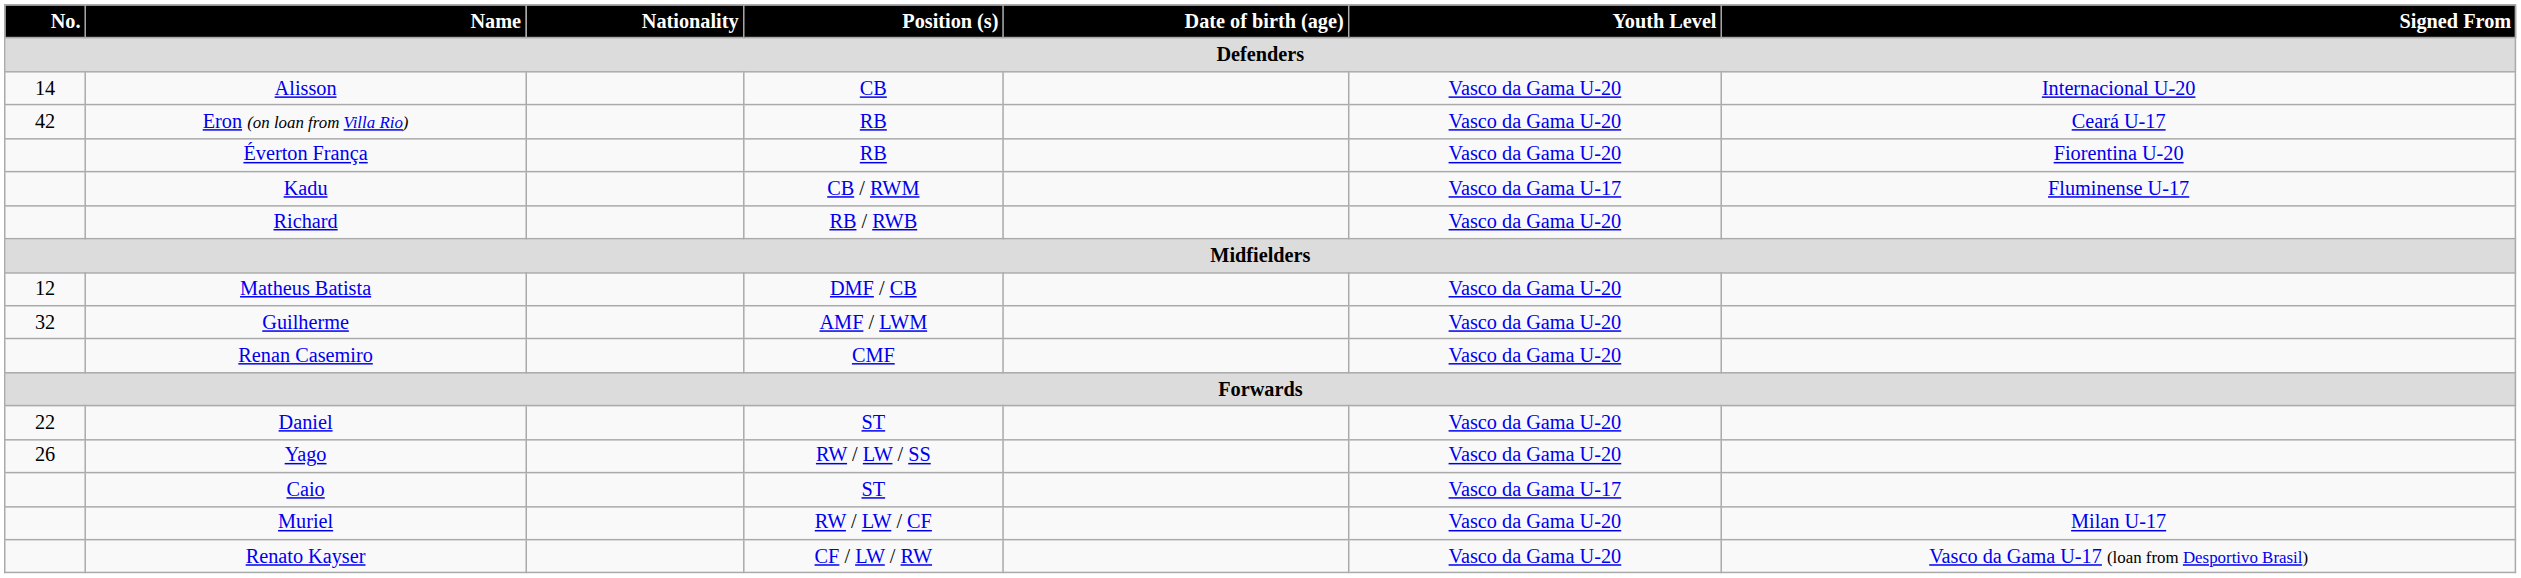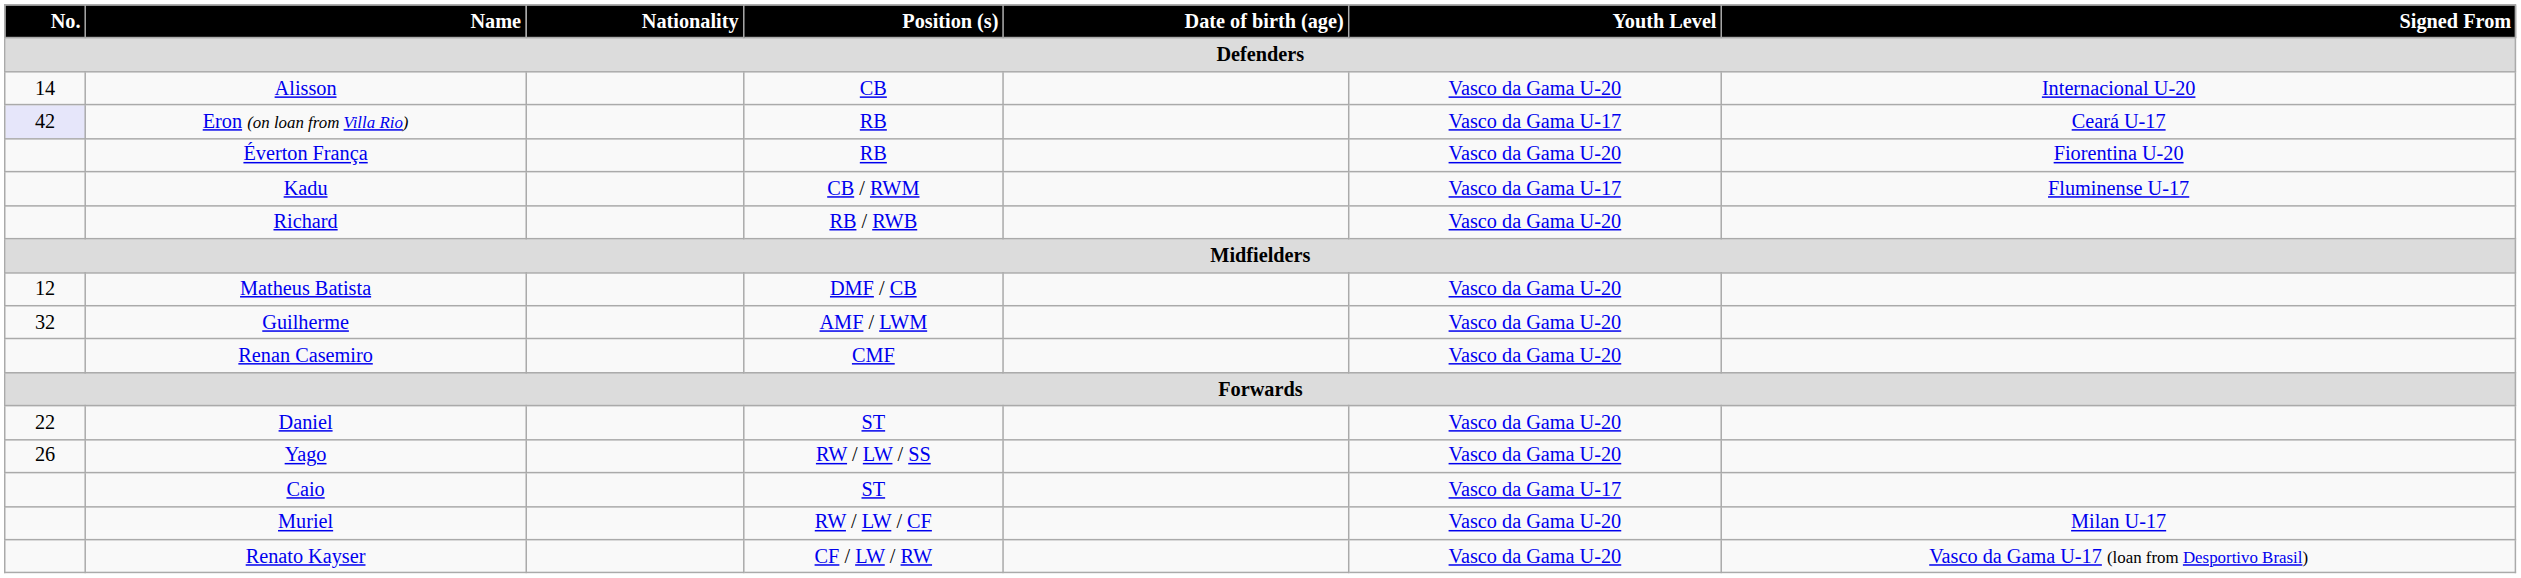Eron (on loan from Villa Rio) | No. / Defenders: no background -> lavender background
Eron (on loan from Villa Rio) | Youth Level / Defenders: Vasco da Gama U-20 -> Vasco da Gama U-17
